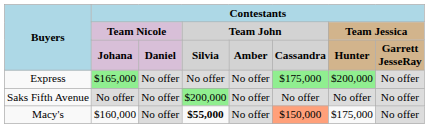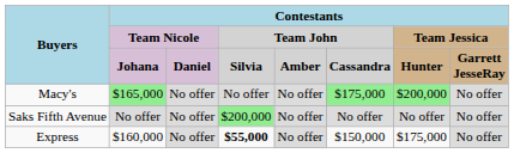$165,000 | Buyers: Express -> Macy's
$160,000 | Buyers: Macy's -> Express
$160,000 | column 6: lightsalmon background -> no background
